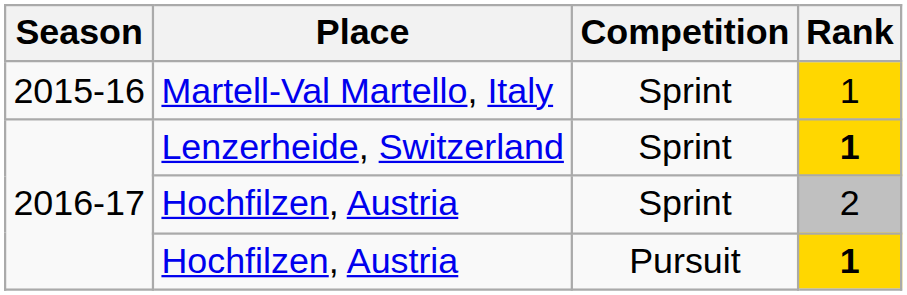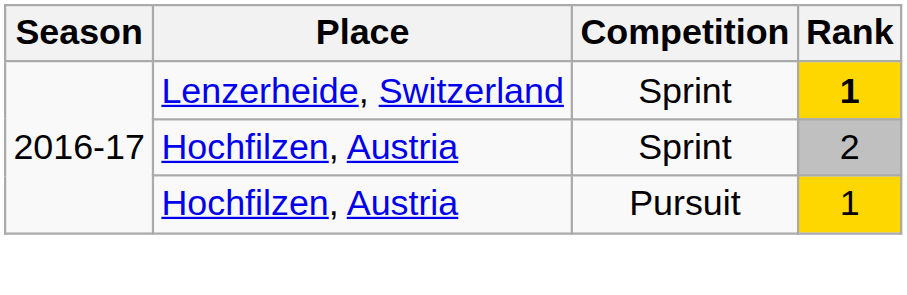- row: 2015-16 | Martell-Val Martello, Italy | Sprint | 1
Hochfilzen, Austria / Pursuit | Rank: bold -> normal
